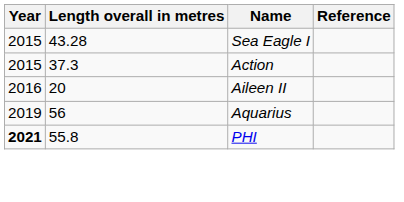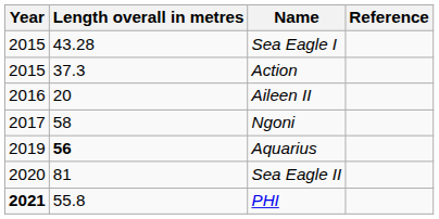+ row: 2017 | 58 | Ngoni
Aquarius | Length overall in metres: normal -> bold
+ row: 2020 | 81 | Sea Eagle II
